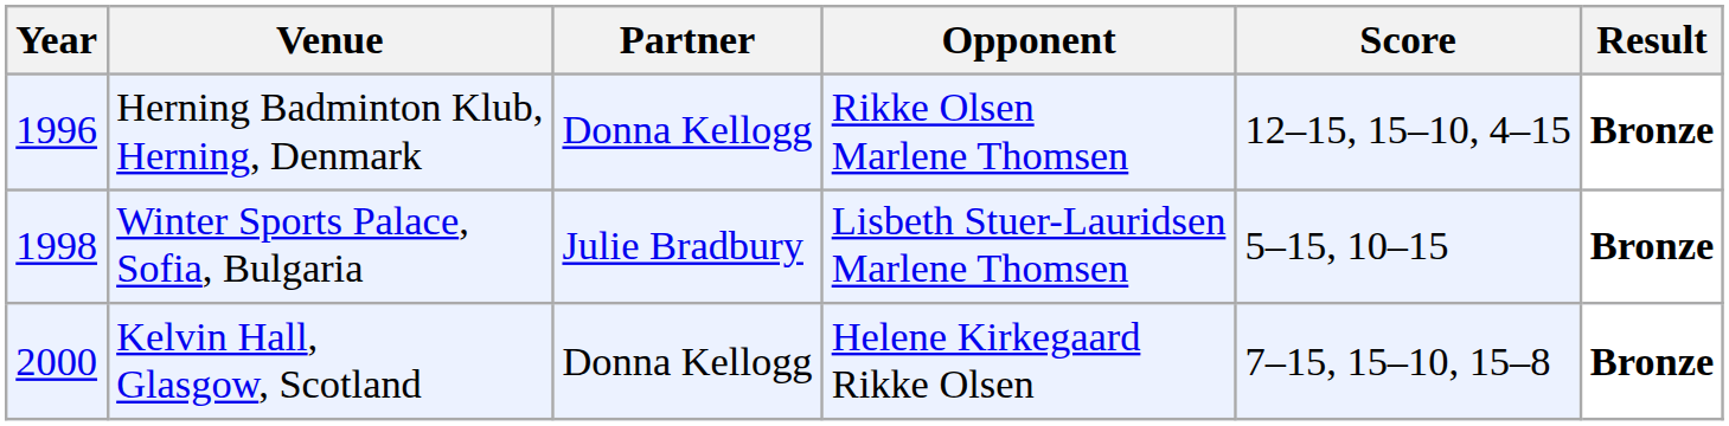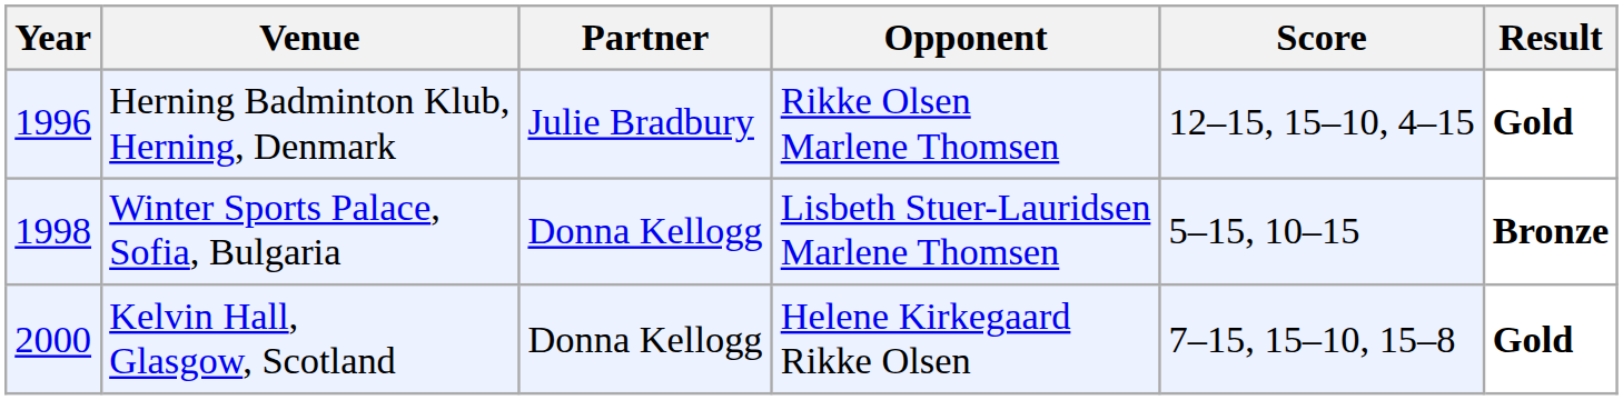Herning Badminton Klub, Herning, Denmark | Partner: Donna Kellogg -> Julie Bradbury
Herning Badminton Klub, Herning, Denmark | Result: Bronze -> Gold
Winter Sports Palace, Sofia, Bulgaria | Partner: Julie Bradbury -> Donna Kellogg
Kelvin Hall, Glasgow, Scotland | Result: Bronze -> Gold
